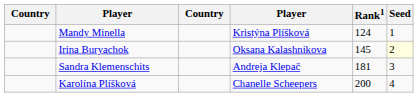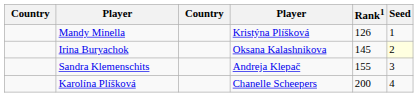Mandy Minella | Rank1: 124 -> 126
Sandra Klemenschits | Rank1: 181 -> 155
